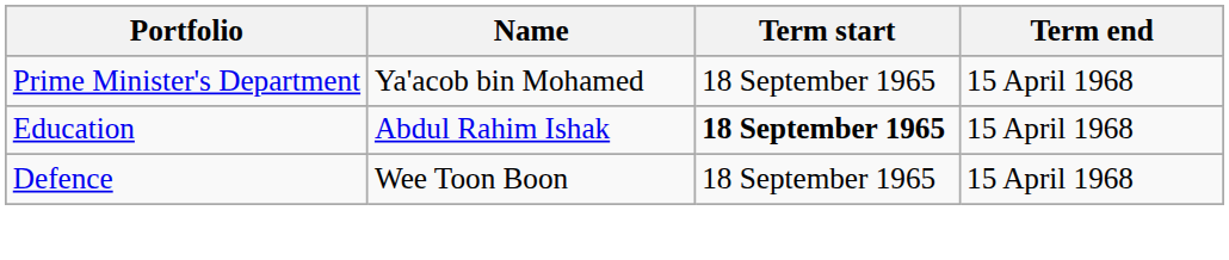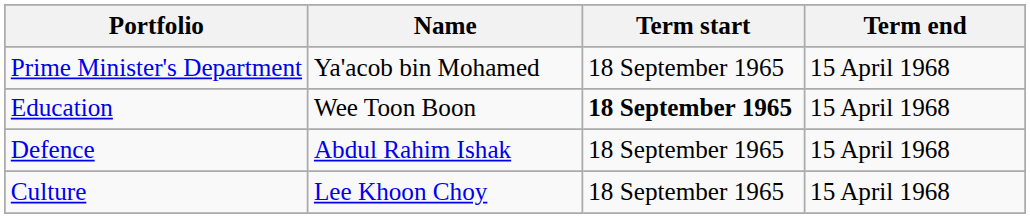Education | Name: Abdul Rahim Ishak -> Wee Toon Boon
Defence | Name: Wee Toon Boon -> Abdul Rahim Ishak
+ row: Culture | Lee Khoon Choy | 18 September 1965 | 15 April 1968
